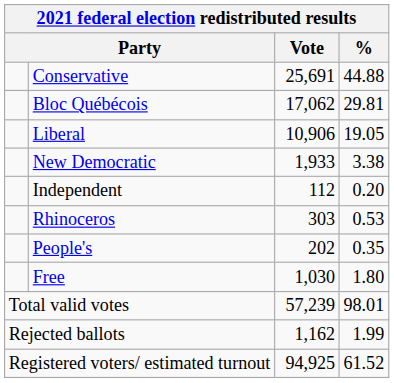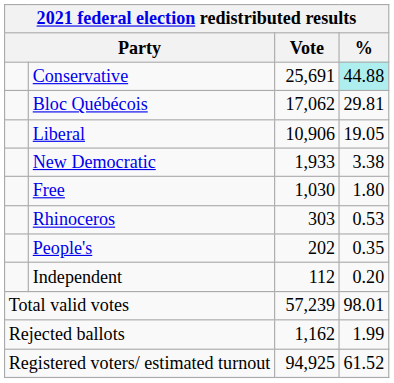Conservative | %: no background -> paleturquoise background
rows swapped: Free <-> Independent
